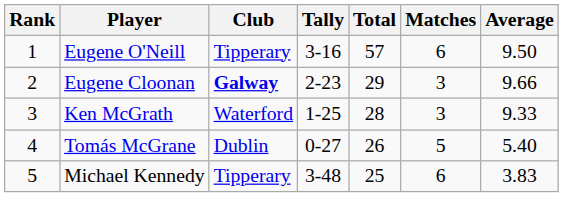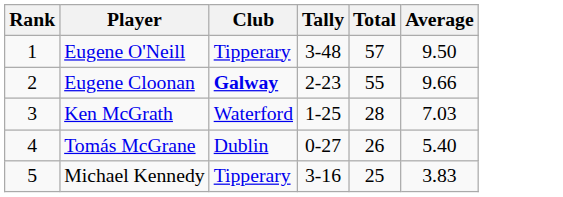- column: Matches | 6 | 3 | 3 | 5 | 6
Eugene O'Neill | Tally: 3-16 -> 3-48
Eugene Cloonan | Total: 29 -> 55
Ken McGrath | Average: 9.33 -> 7.03
Michael Kennedy | Tally: 3-48 -> 3-16
